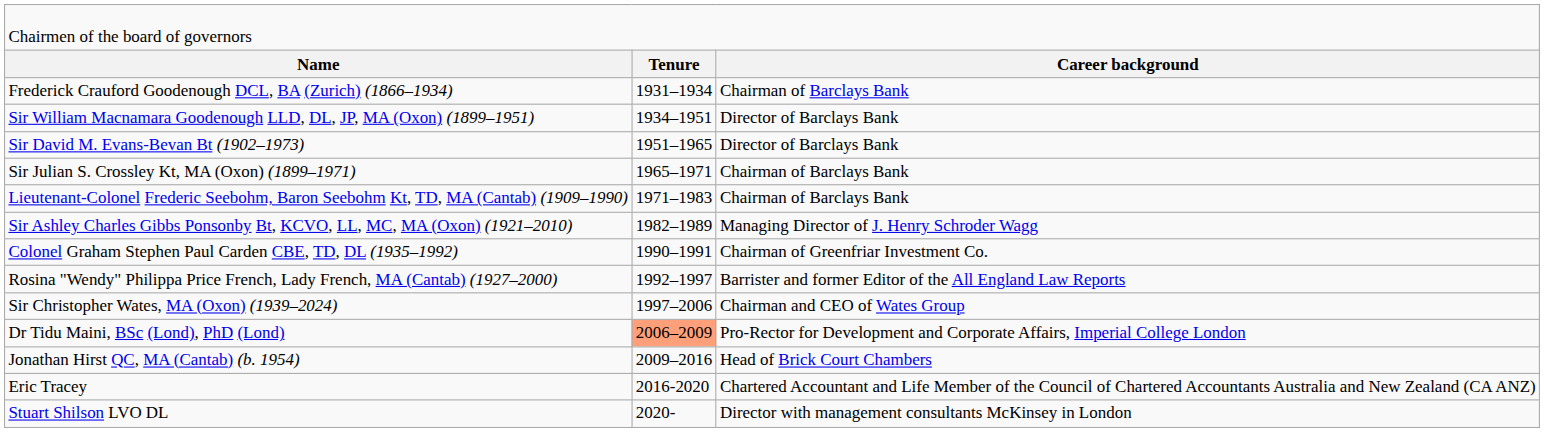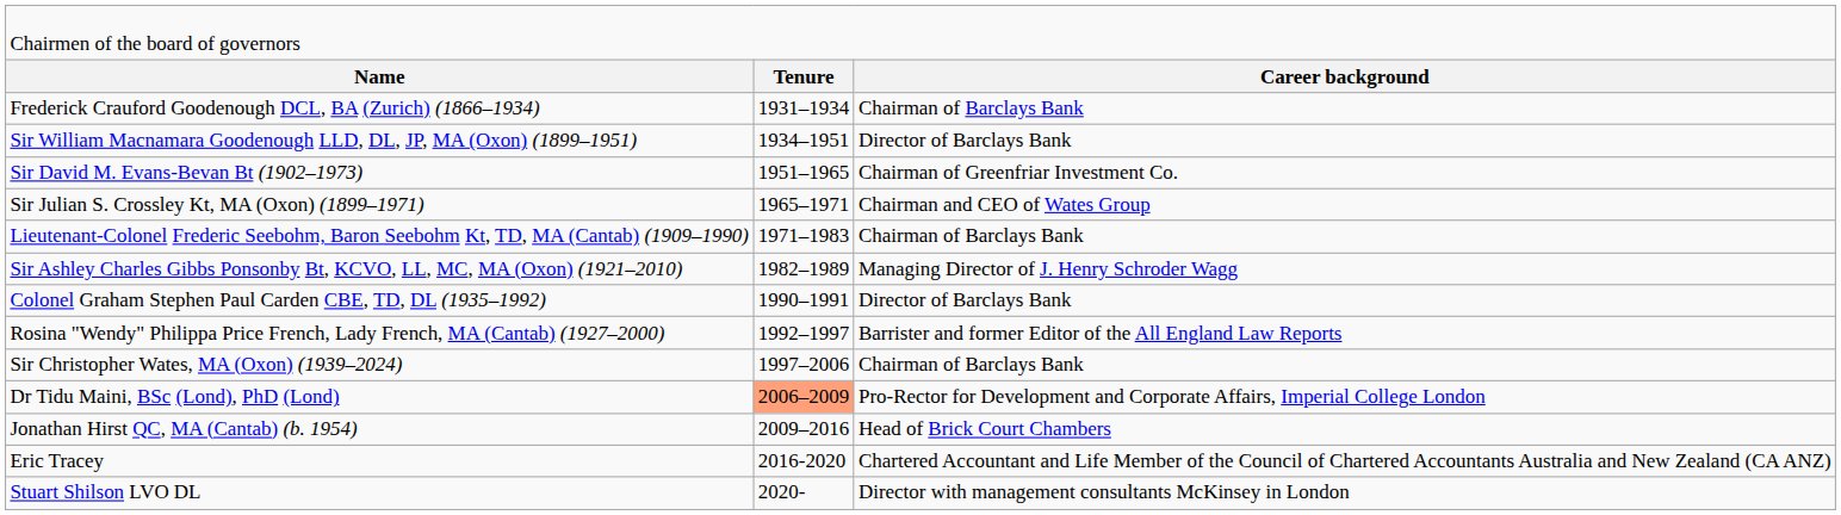Sir David M. Evans-Bevan Bt (1902–1973) | column 3: Director of Barclays Bank -> Chairman of Greenfriar Investment Co.
Sir Julian S. Crossley Kt, MA (Oxon) (1899–1971) | column 3: Chairman of Barclays Bank -> Chairman and CEO of Wates Group
Colonel Graham Stephen Paul Carden CBE, TD, DL (1935–1992) | column 3: Chairman of Greenfriar Investment Co. -> Director of Barclays Bank
Sir Christopher Wates, MA (Oxon) (1939–2024) | column 3: Chairman and CEO of Wates Group -> Chairman of Barclays Bank
